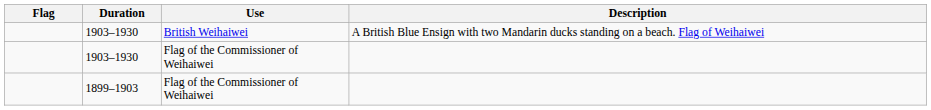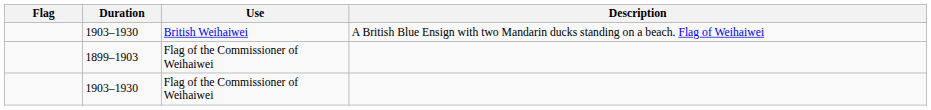rows swapped: 1899–1903 <-> 1903–1930 / Flag of the Commissioner of Weihaiwei
